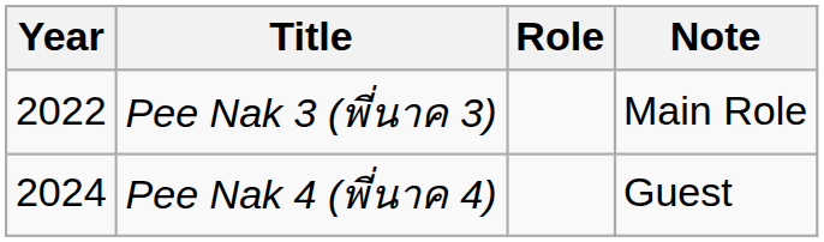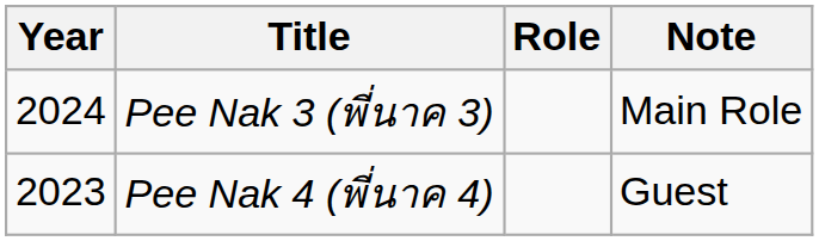Pee Nak 3 (พี่นาค 3) | Year: 2022 -> 2024
Pee Nak 4 (พี่นาค 4) | Year: 2024 -> 2023
